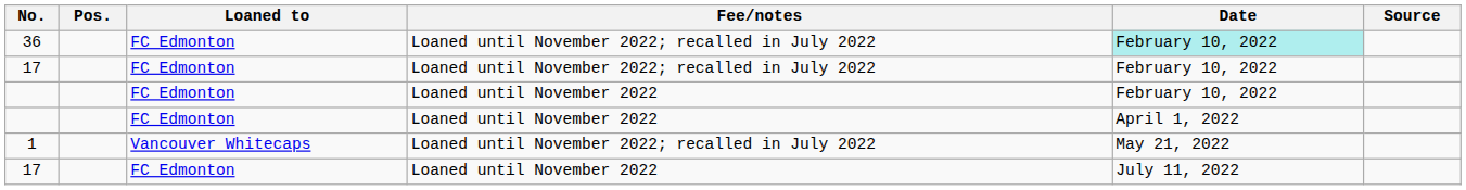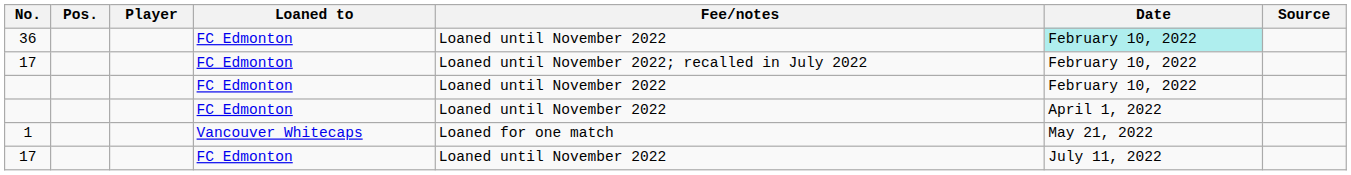+ column: Player
36 | Fee/notes: Loaned until November 2022; recalled in July 2022 -> Loaned until November 2022
1 | Fee/notes: Loaned until November 2022; recalled in July 2022 -> Loaned for one match
